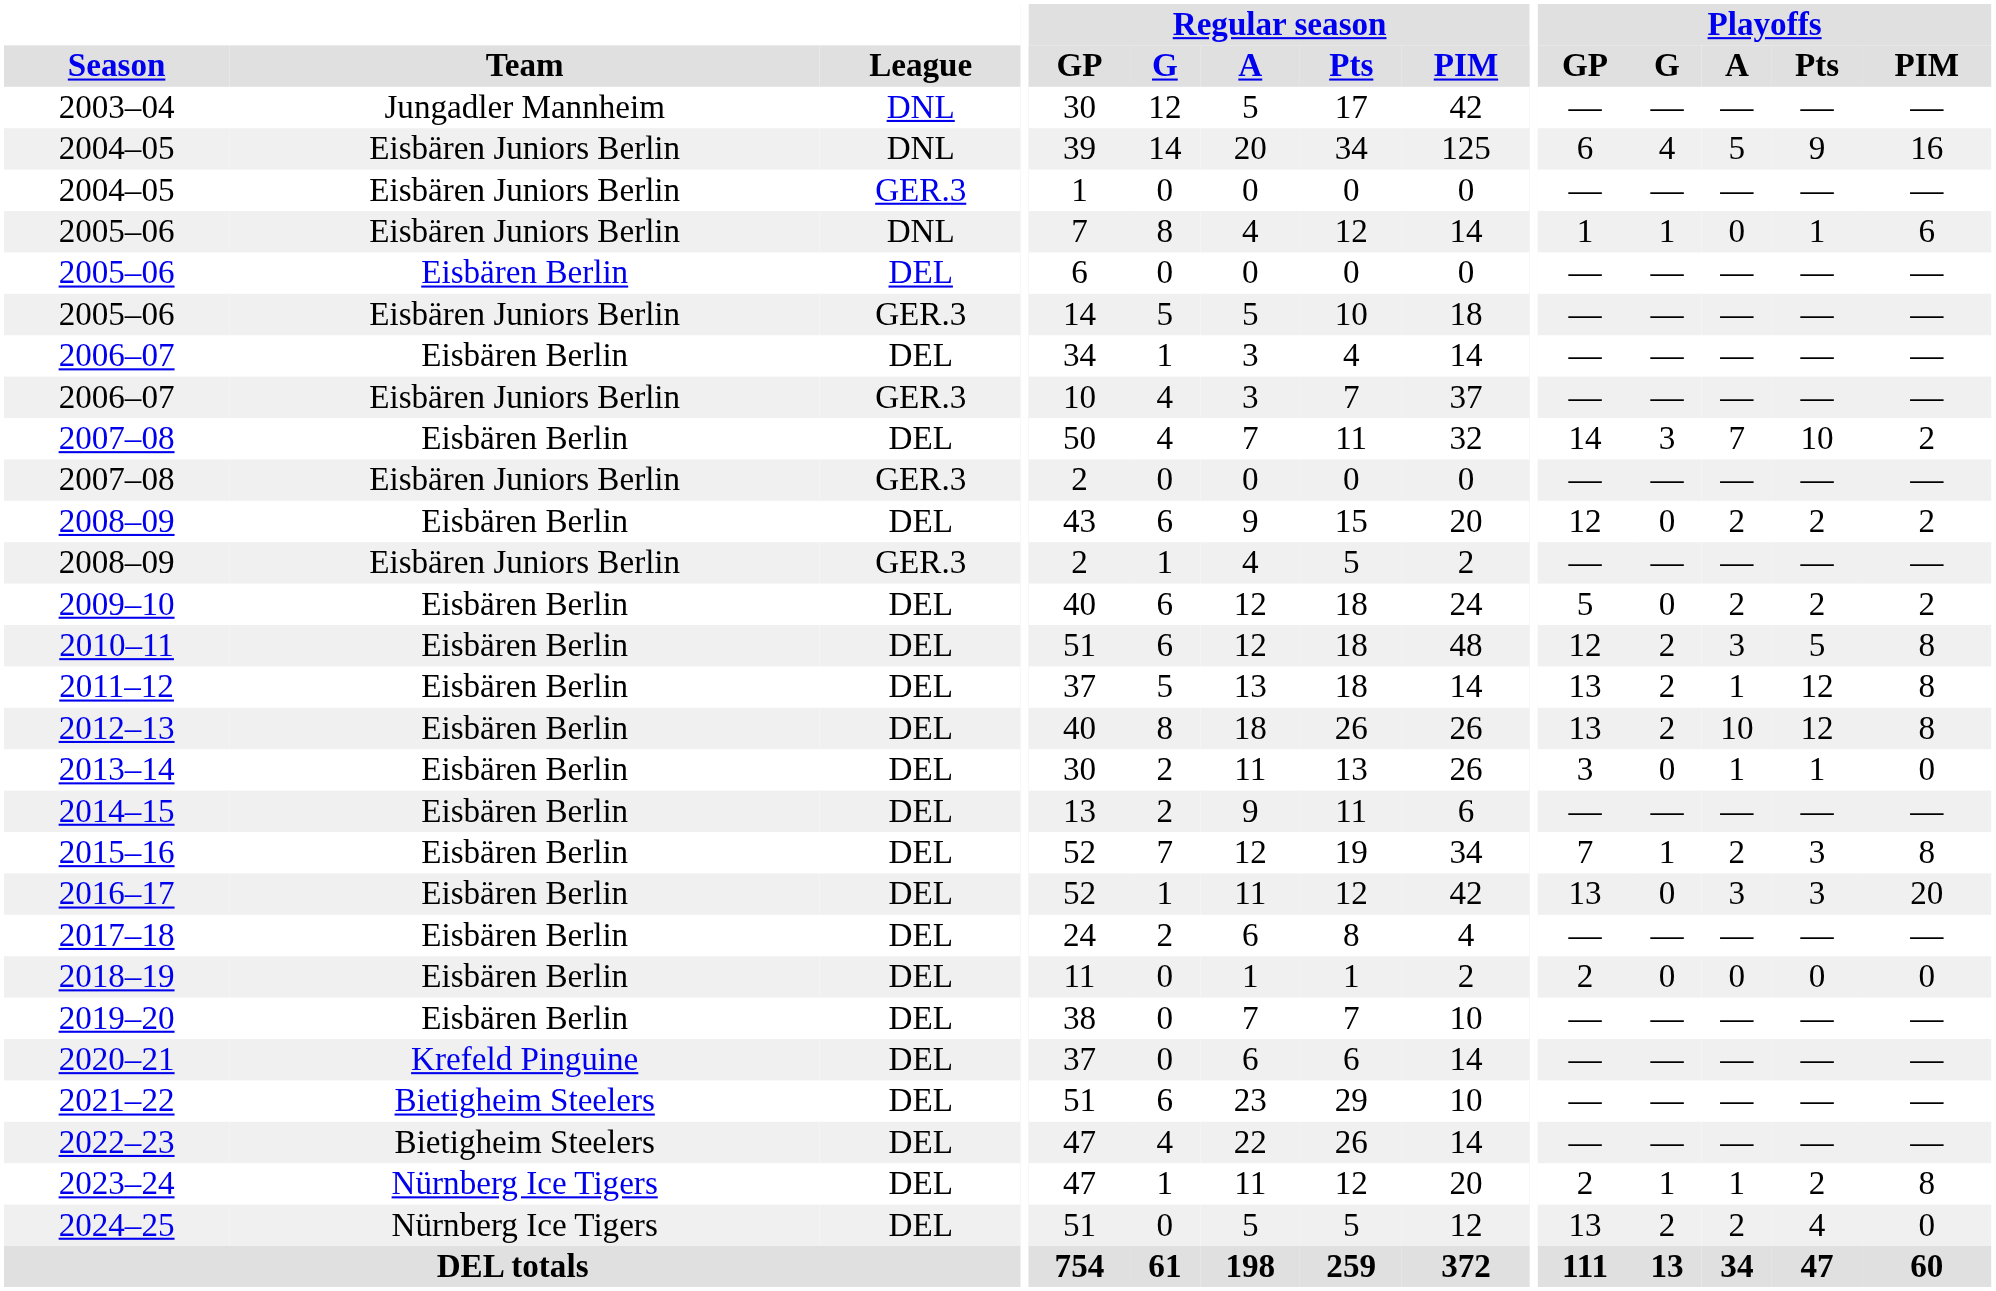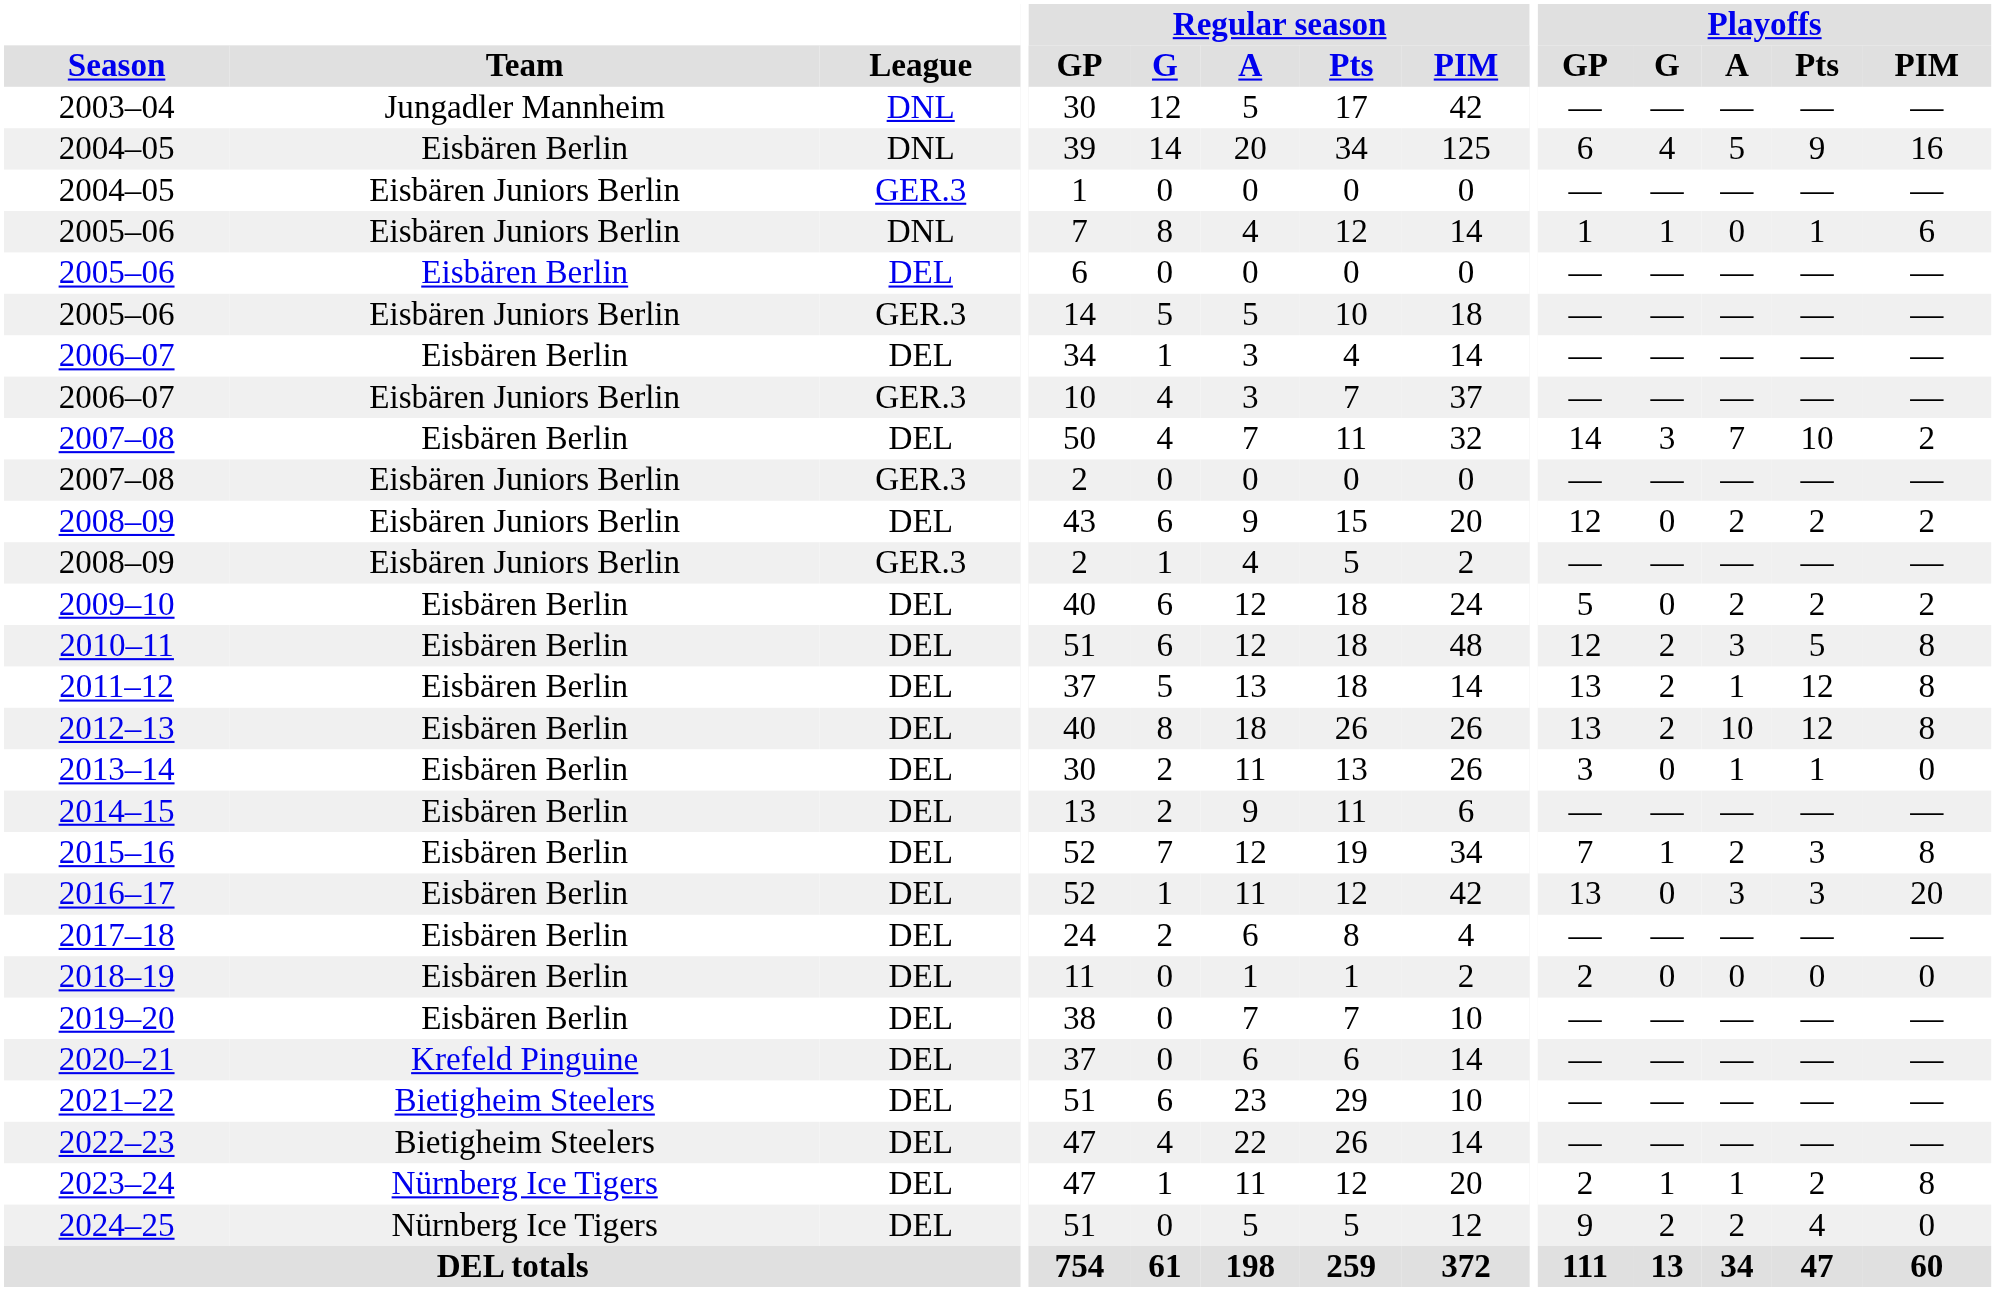2004–05 / DNL | Team: Eisbären Juniors Berlin -> Eisbären Berlin
2008–09 / DEL | Team: Eisbären Berlin -> Eisbären Juniors Berlin
2024–25 | Playoffs / GP: 13 -> 9
